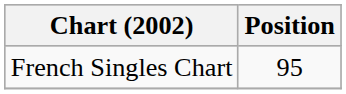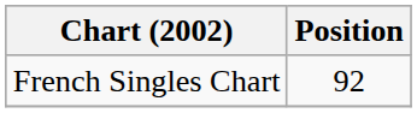French Singles Chart | Position: 95 -> 92
